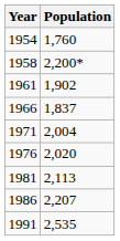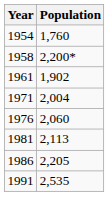- row: 1966 | 1,837
1976 | Population: 2,020 -> 2,060
1986 | Population: 2,207 -> 2,205
